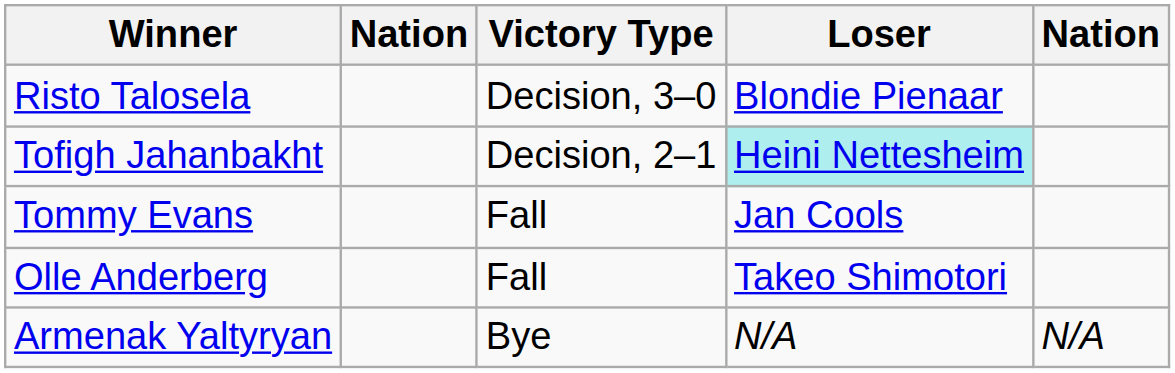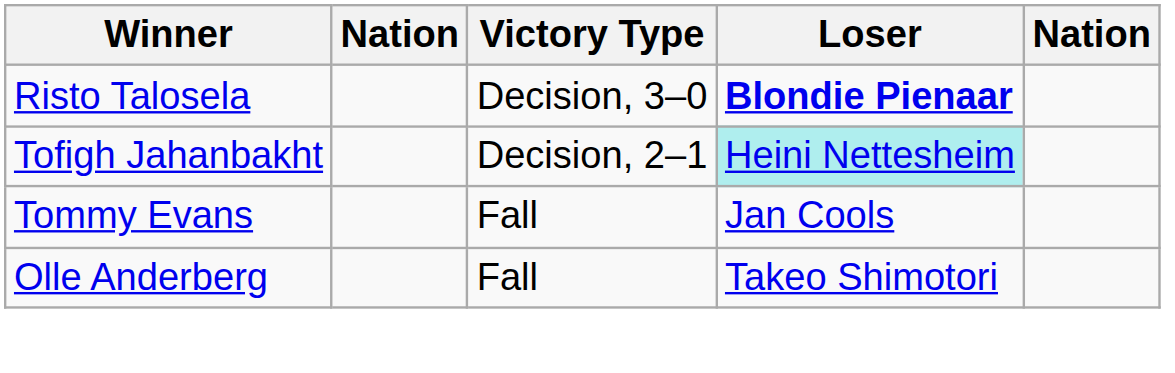Risto Talosela | Loser: normal -> bold
- row: Armenak Yaltyryan | Bye | N/A | N/A
